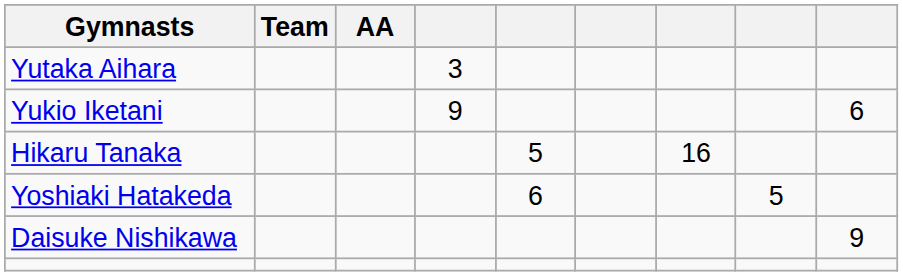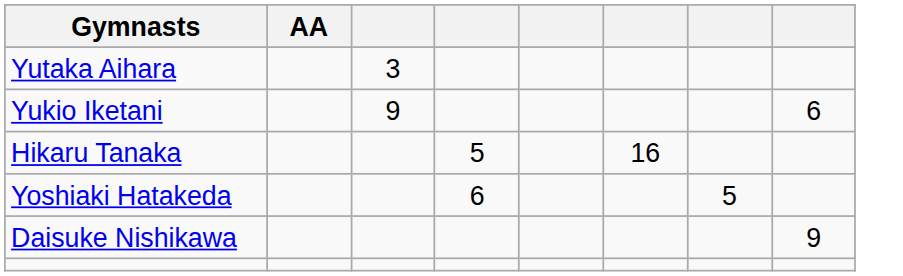- column: Team
